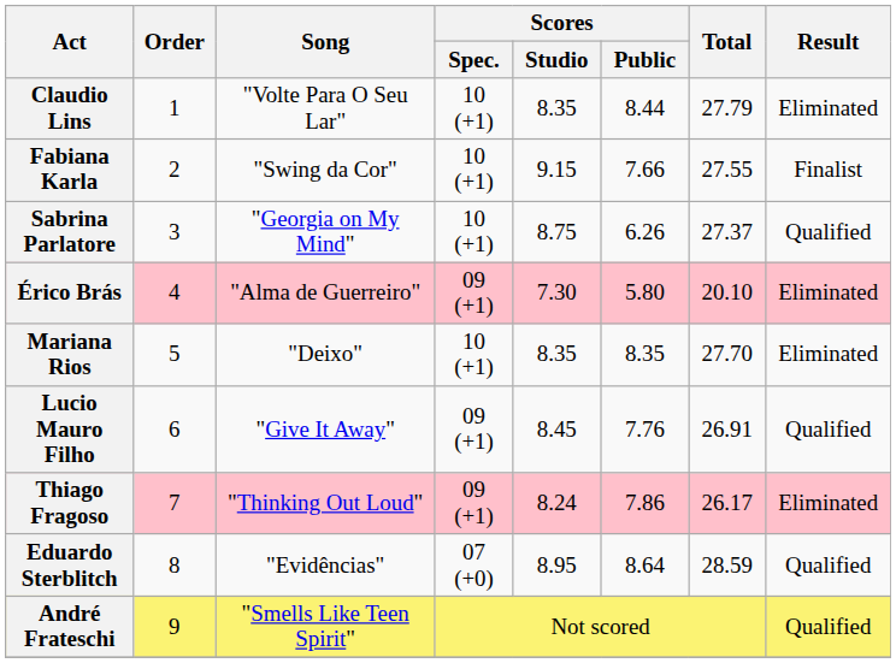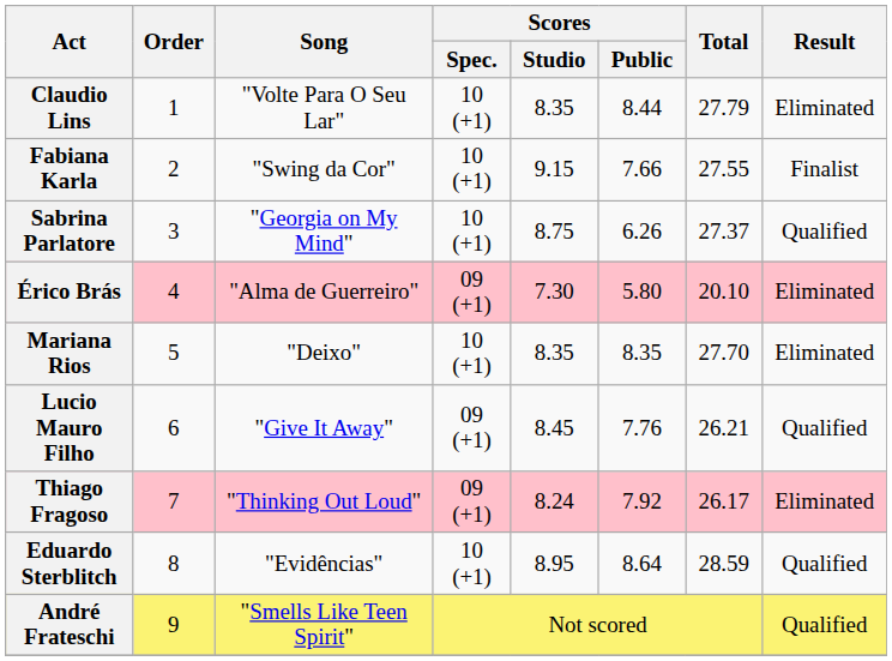Lucio Mauro Filho | Total: 26.91 -> 26.21
Thiago Fragoso | Scores / Public: 7.86 -> 7.92
Eduardo Sterblitch | Scores / Spec.: 07 (+0) -> 10 (+1)
